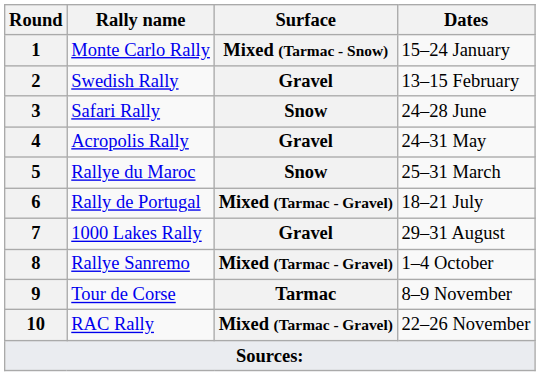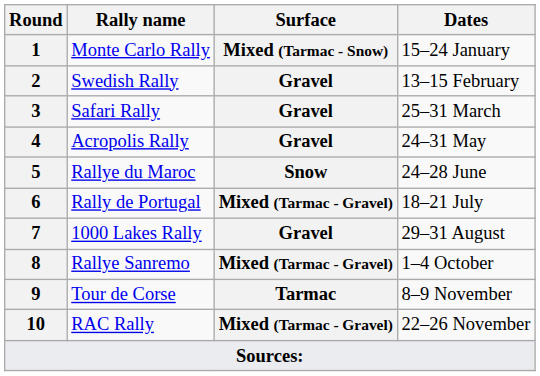3 | Surface: Snow -> Gravel
3 | Dates: 24–28 June -> 25–31 March
5 | Dates: 25–31 March -> 24–28 June
